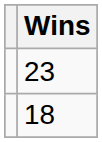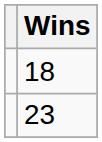rows swapped: 23 <-> 18
